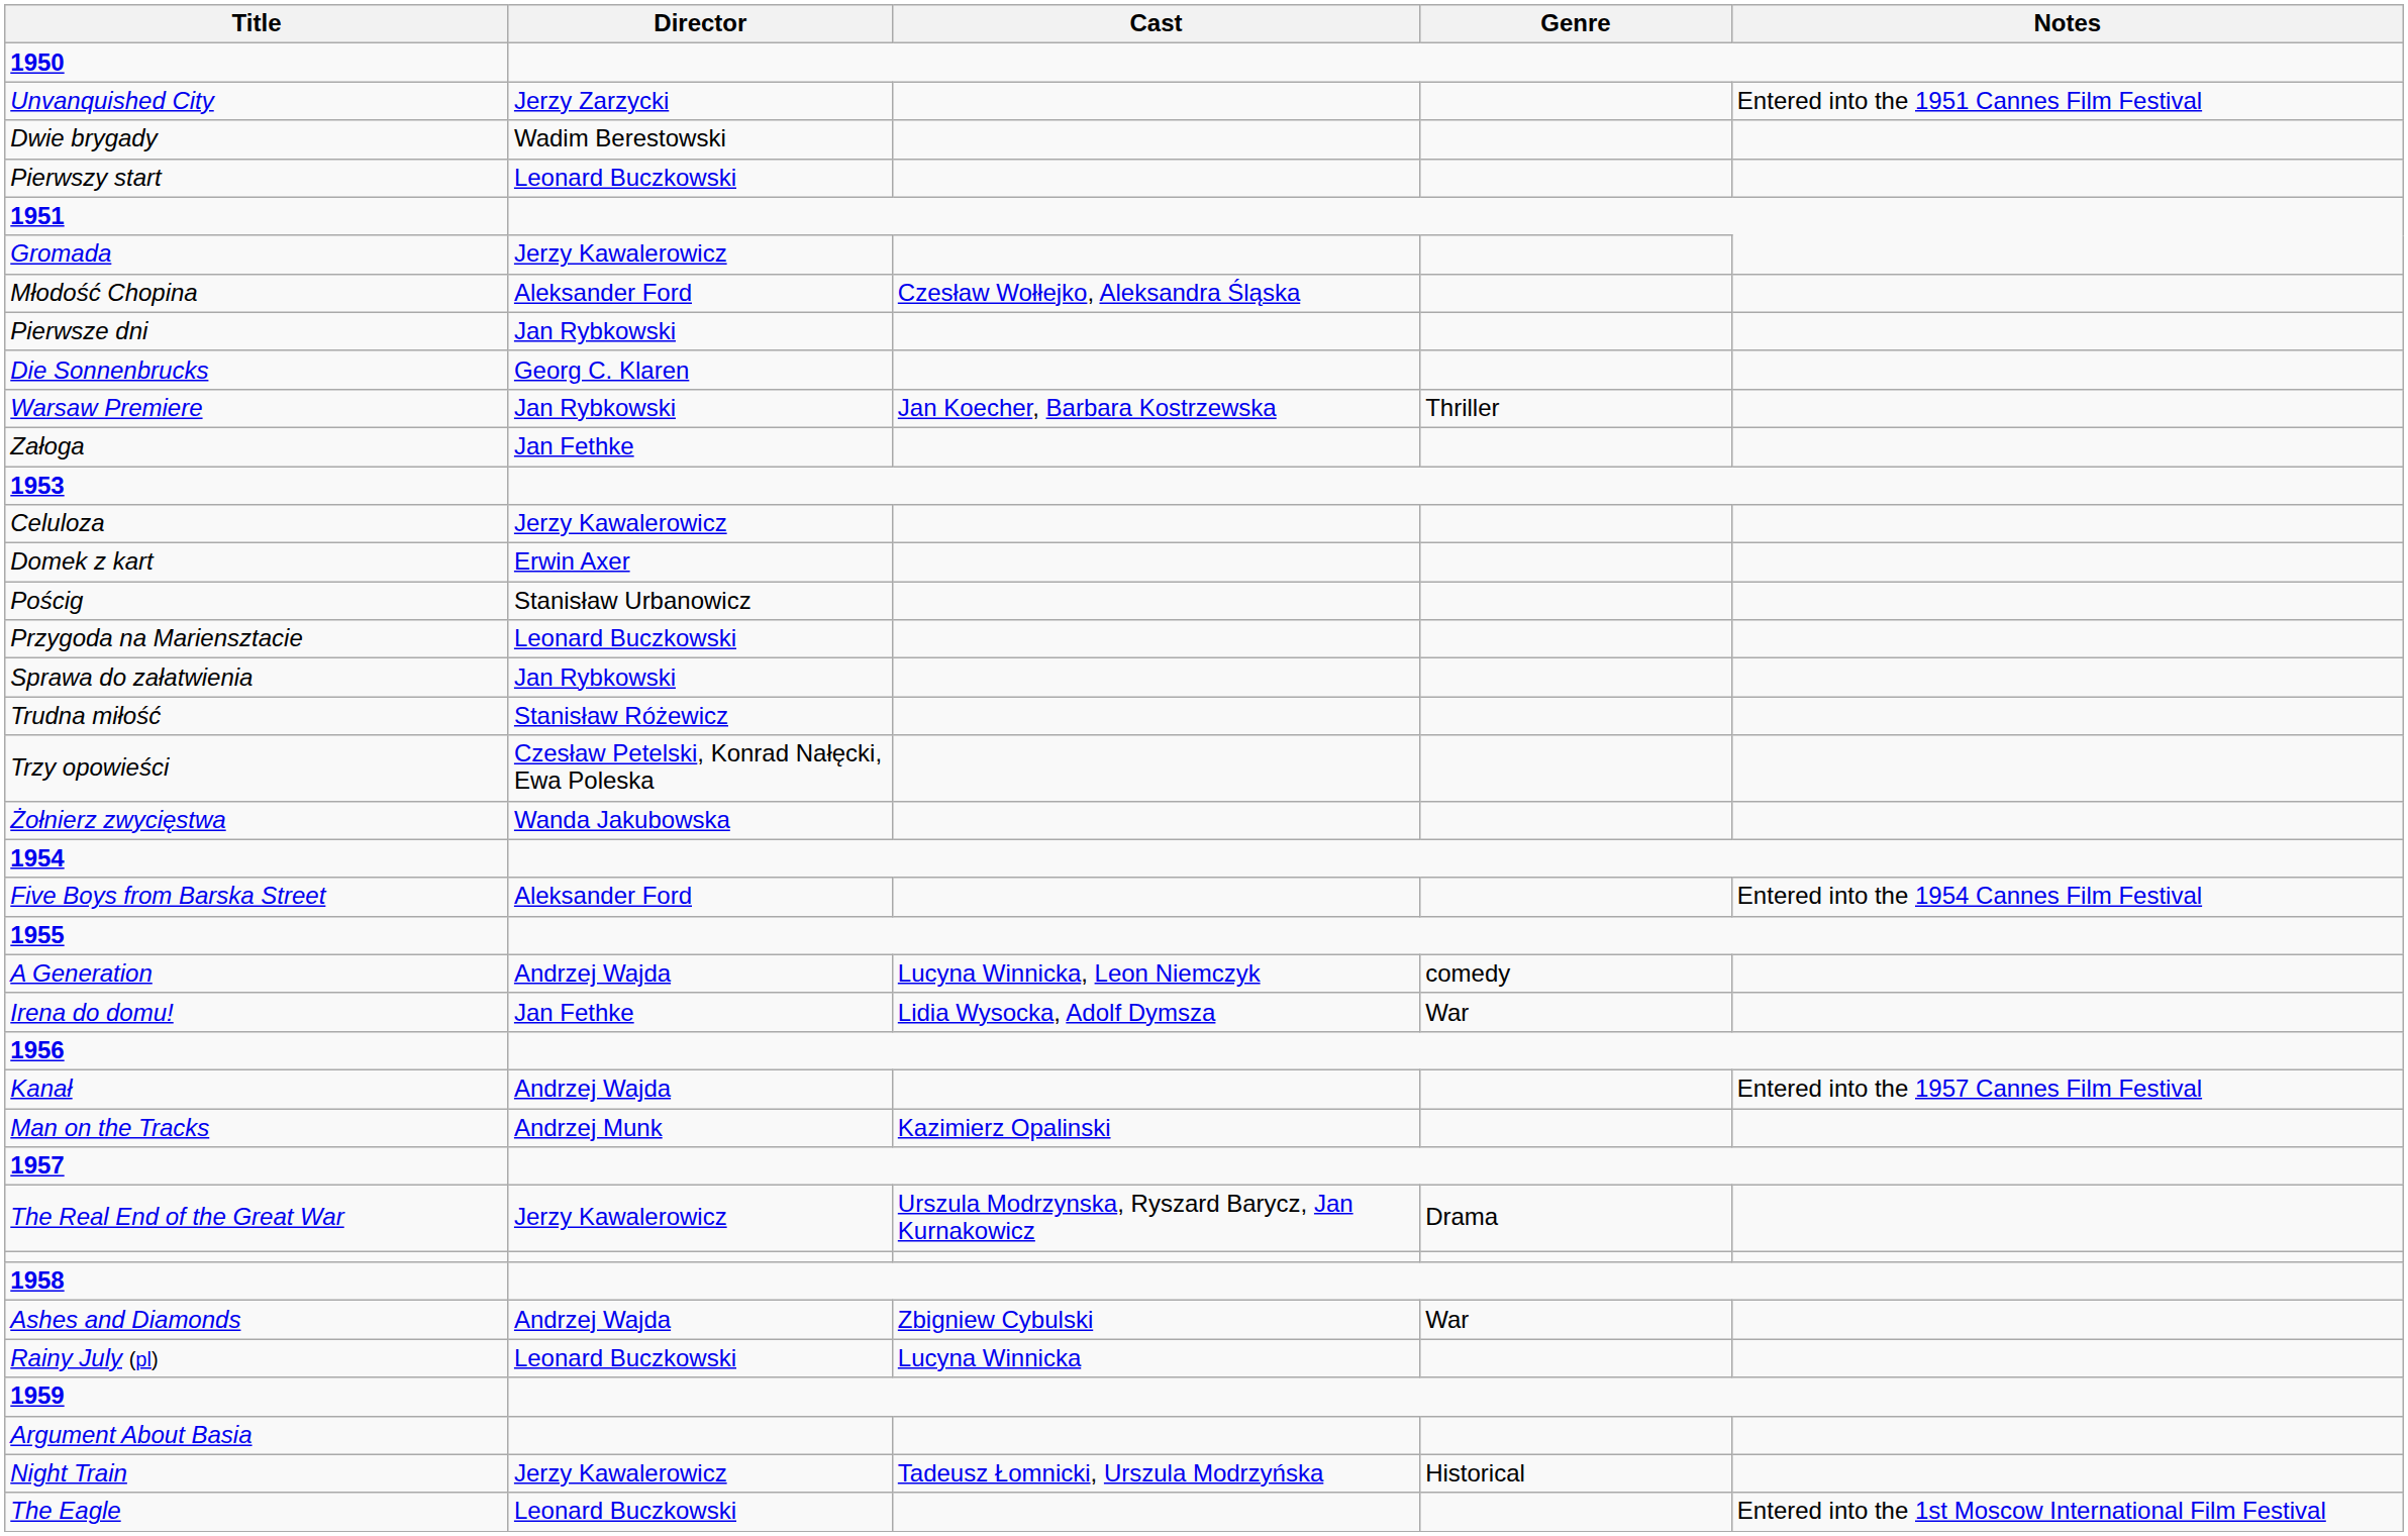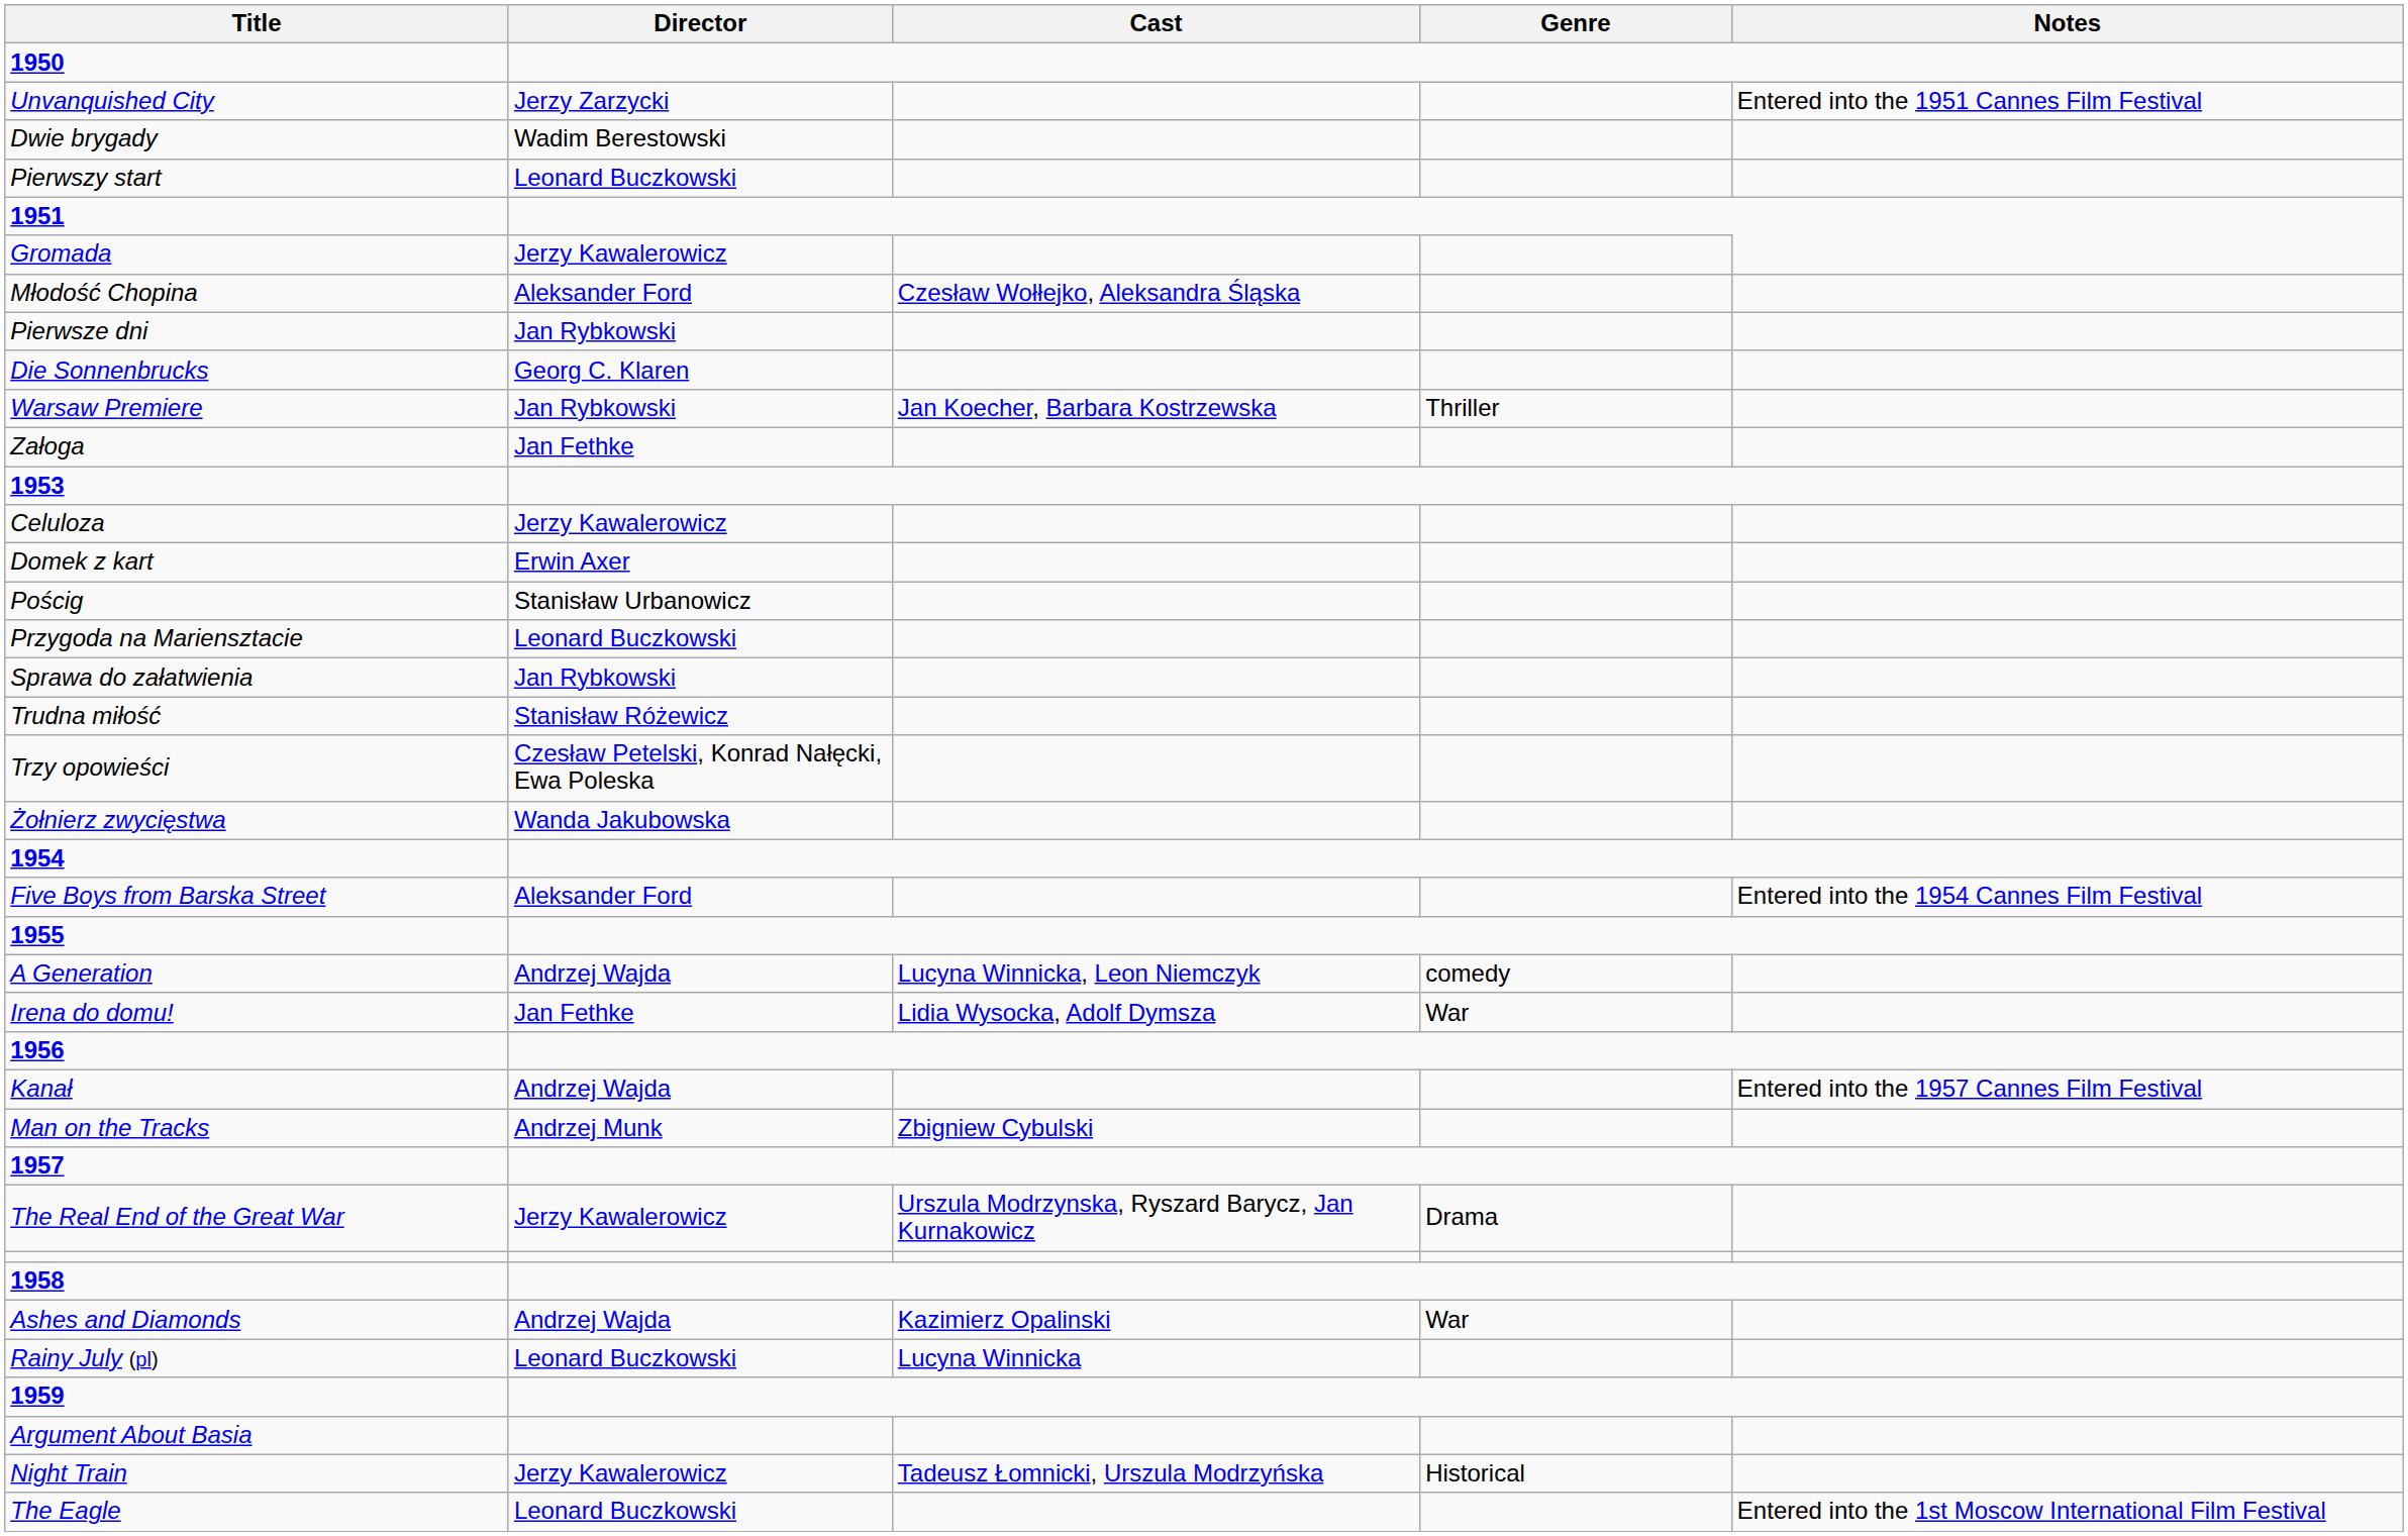Man on the Tracks | Cast: Kazimierz Opalinski -> Zbigniew Cybulski
Ashes and Diamonds | Cast: Zbigniew Cybulski -> Kazimierz Opalinski
